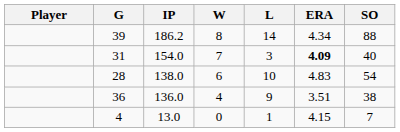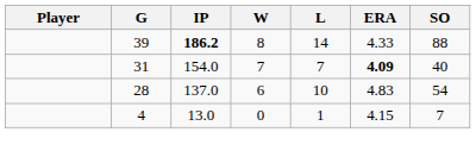39 | IP: normal -> bold
39 | ERA: 4.34 -> 4.33
31 | L: 3 -> 7
28 | IP: 138.0 -> 137.0
- row: 36 | 136.0 | 4 | 9 | 3.51 | 38
